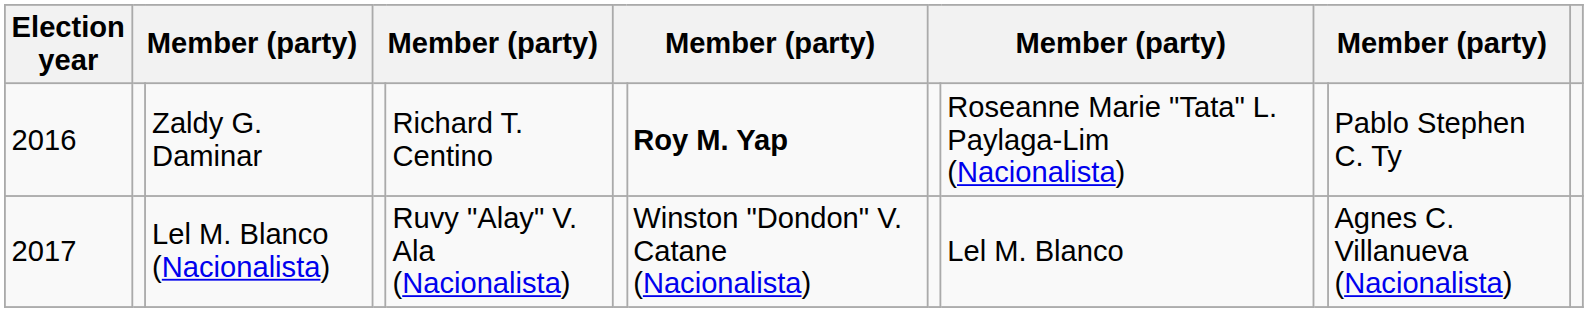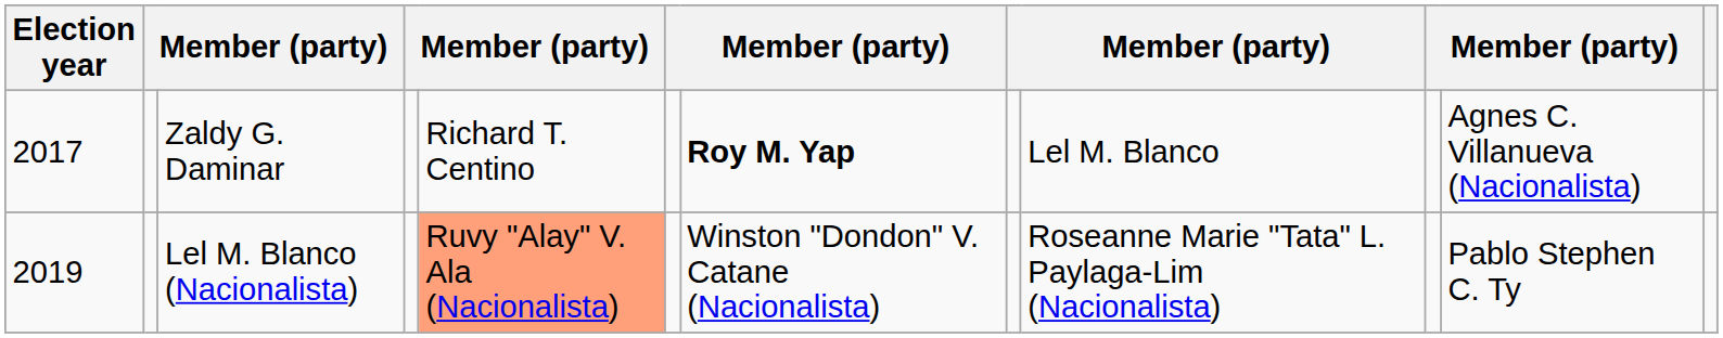Zaldy G. Daminar | Election year: 2016 -> 2017
Zaldy G. Daminar | column 9: Roseanne Marie "Tata" L. Paylaga-Lim (Nacionalista) -> Lel M. Blanco
Zaldy G. Daminar | column 11: Pablo Stephen C. Ty -> Agnes C. Villanueva (Nacionalista)
Lel M. Blanco (Nacionalista) | Election year: 2017 -> 2019
Lel M. Blanco (Nacionalista) | column 5: no background -> lightsalmon background
Lel M. Blanco (Nacionalista) | column 9: Lel M. Blanco -> Roseanne Marie "Tata" L. Paylaga-Lim (Nacionalista)
Lel M. Blanco (Nacionalista) | column 11: Agnes C. Villanueva (Nacionalista) -> Pablo Stephen C. Ty
